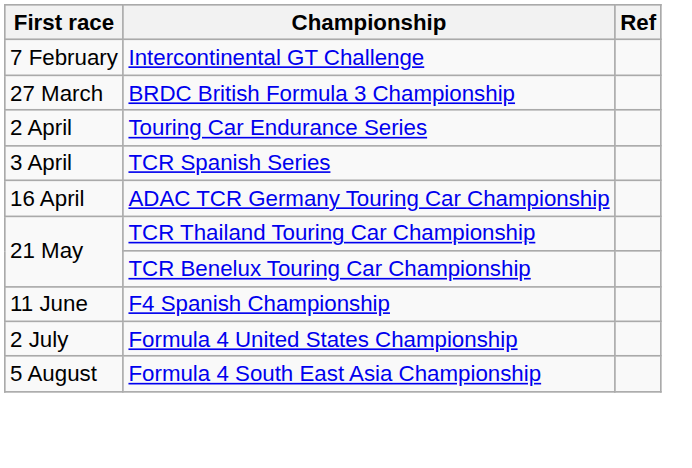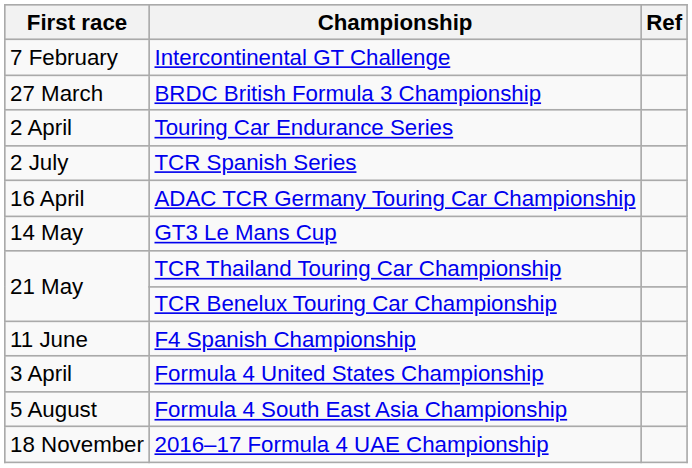TCR Spanish Series | First race: 3 April -> 2 July
+ row: 14 May | GT3 Le Mans Cup
Formula 4 United States Championship | First race: 2 July -> 3 April
+ row: 18 November | 2016–17 Formula 4 UAE Championship
